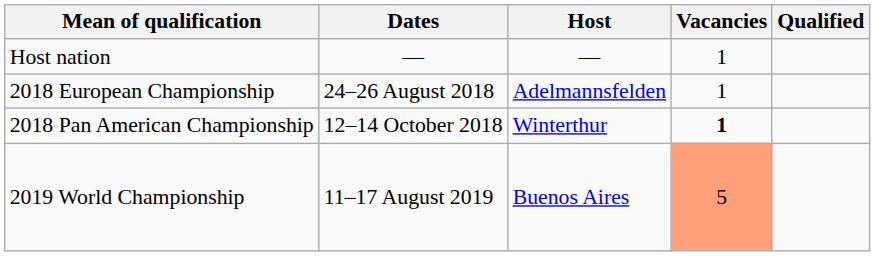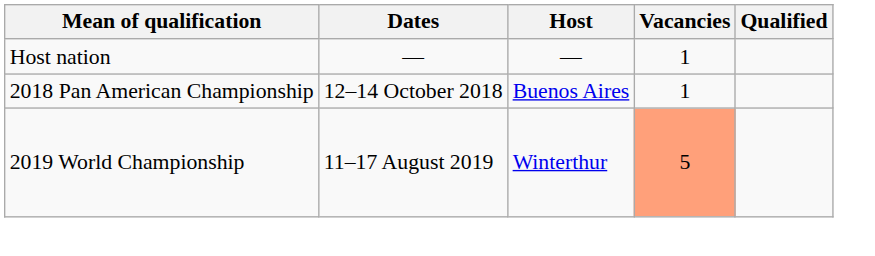- row: 2018 European Championship | 24–26 August 2018 | Adelmannsfelden | 1
2018 Pan American Championship | Host: Winterthur -> Buenos Aires
2018 Pan American Championship | Vacancies: bold -> normal
2019 World Championship | Host: Buenos Aires -> Winterthur
